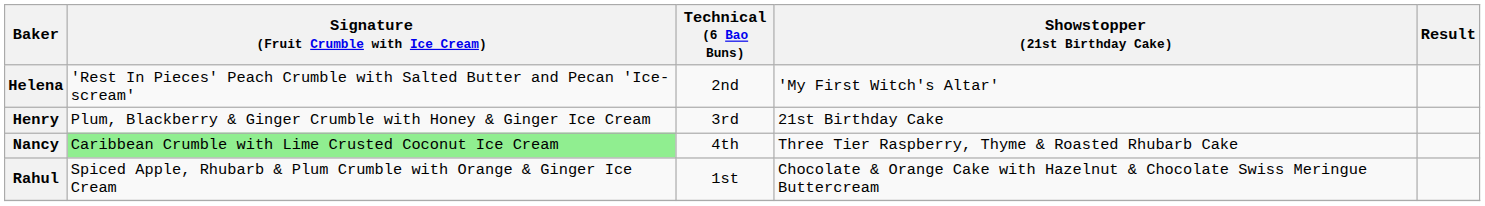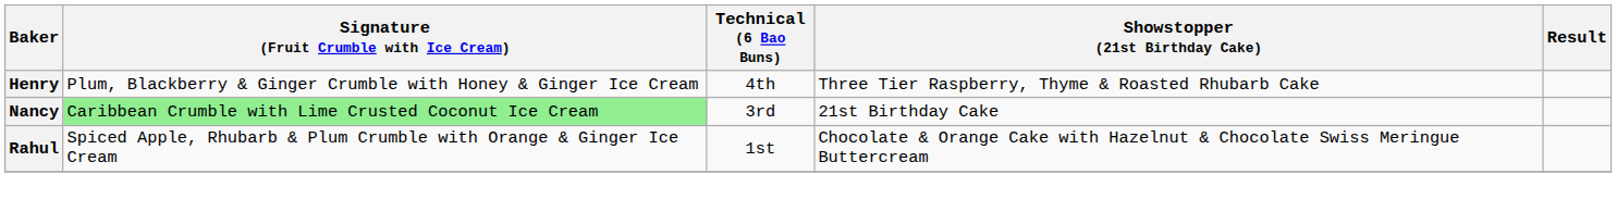- row: Helena | 'Rest In Pieces' Peach Crumble with Salted Butter and Pecan 'Ice-scream' | 2nd | 'My First Witch's Altar'
Henry | Technical (6 Bao Buns): 3rd -> 4th
Henry | Showstopper (21st Birthday Cake): 21st Birthday Cake -> Three Tier Raspberry, Thyme & Roasted Rhubarb Cake
Nancy | Technical (6 Bao Buns): 4th -> 3rd
Nancy | Showstopper (21st Birthday Cake): Three Tier Raspberry, Thyme & Roasted Rhubarb Cake -> 21st Birthday Cake
